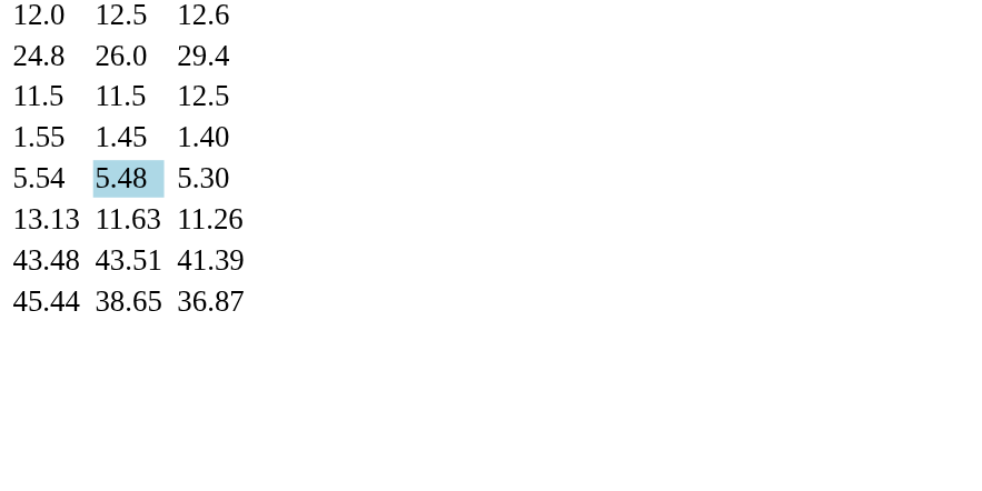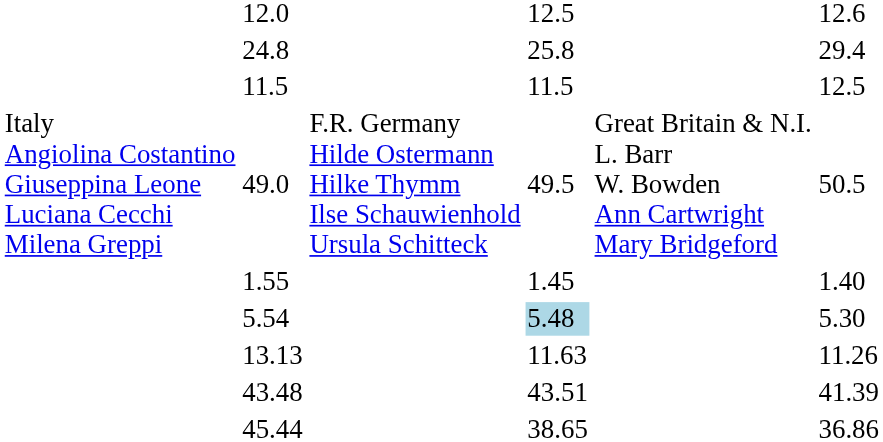24.8 | column 5: 26.0 -> 25.8
+ row: Italy Angiolina Costantino Giuseppina Leone Luciana Cecchi Milena Greppi | 49.0 | F.R. Germany Hilde Ostermann Hilke Thymm Ilse Schauwienhold Ursula Schitteck | 49.5 | Great Britain & N.I. L. Barr W. Bowden Ann Cartwright Mary Bridgeford | 50.5
45.44 | column 7: 36.87 -> 36.86
